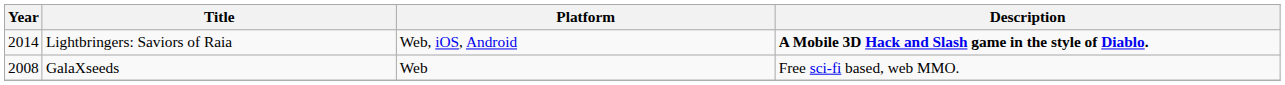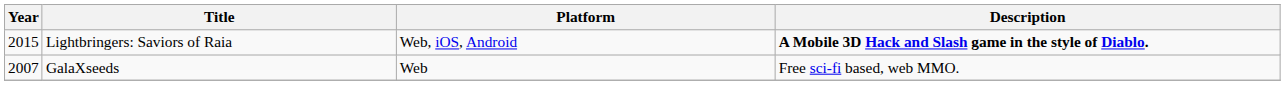Lightbringers: Saviors of Raia | Year: 2014 -> 2015
GalaXseeds | Year: 2008 -> 2007
